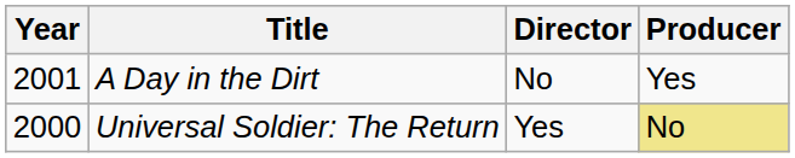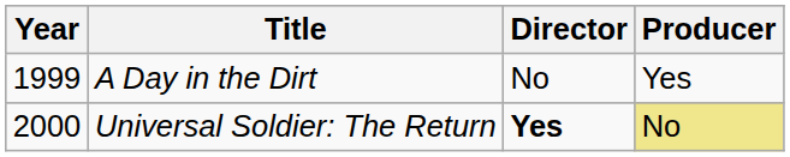A Day in the Dirt | Year: 2001 -> 1999
Universal Soldier: The Return | Director: normal -> bold
